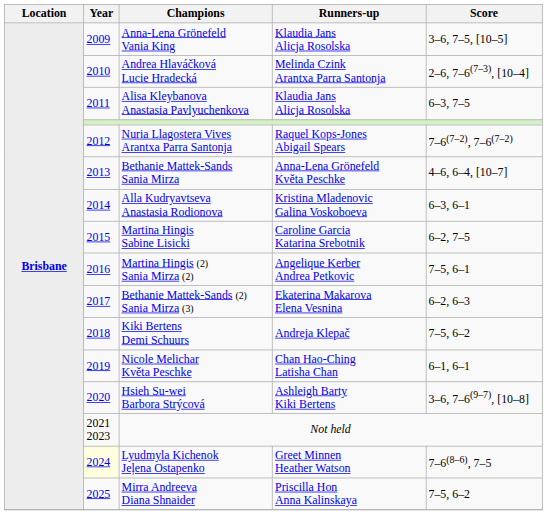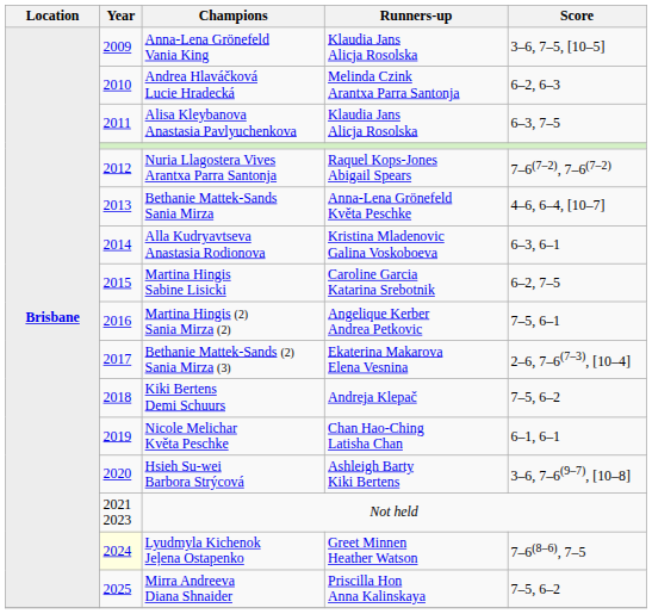Andrea Hlaváčková Lucie Hradecká | Score: 2–6, 7–6(7–3), [10–4] -> 6–2, 6–3
Bethanie Mattek-Sands (2) Sania Mirza (3) | Score: 6–2, 6–3 -> 2–6, 7–6(7–3), [10–4]
